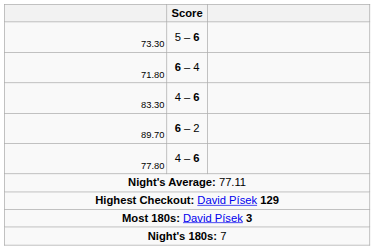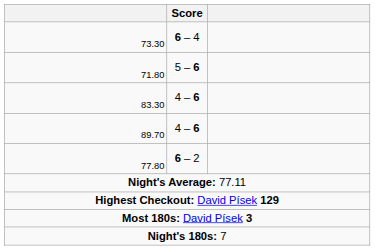73.30 | Score: 5 – 6 -> 6 – 4
71.80 | Score: 6 – 4 -> 5 – 6
89.70 | Score: 6 – 2 -> 4 – 6
77.80 | Score: 4 – 6 -> 6 – 2
